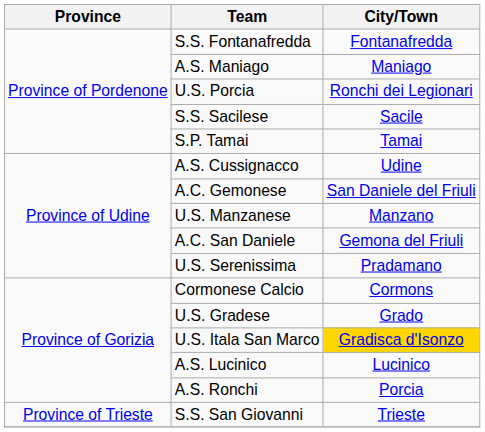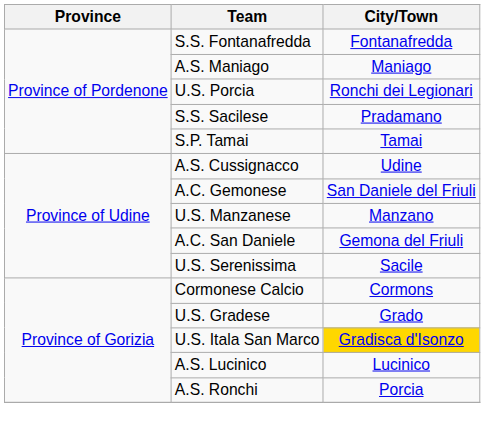S.S. Sacilese | City/Town: Sacile -> Pradamano
U.S. Serenissima | City/Town: Pradamano -> Sacile
- row: Province of Trieste | S.S. San Giovanni | Trieste
